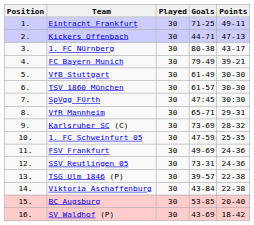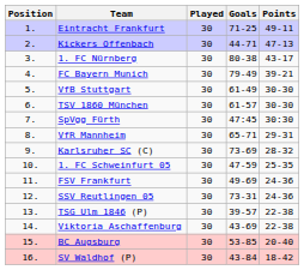Viktoria Aschaffenburg | Goals: 43-84 -> 43-69
SV Waldhof (P) | Goals: 43-69 -> 43-84
